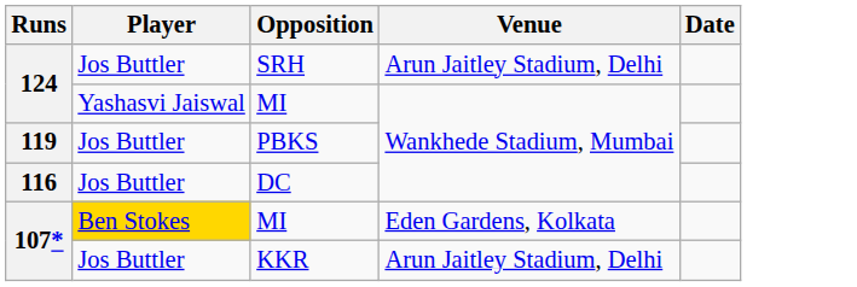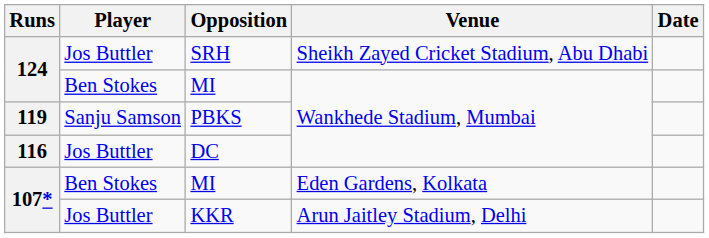SRH | Venue: Arun Jaitley Stadium, Delhi -> Sheikh Zayed Cricket Stadium, Abu Dhabi
124 / MI | Player: Yashasvi Jaiswal -> Ben Stokes
PBKS | Player: Jos Buttler -> Sanju Samson
107* / MI | Player: gold background -> no background
